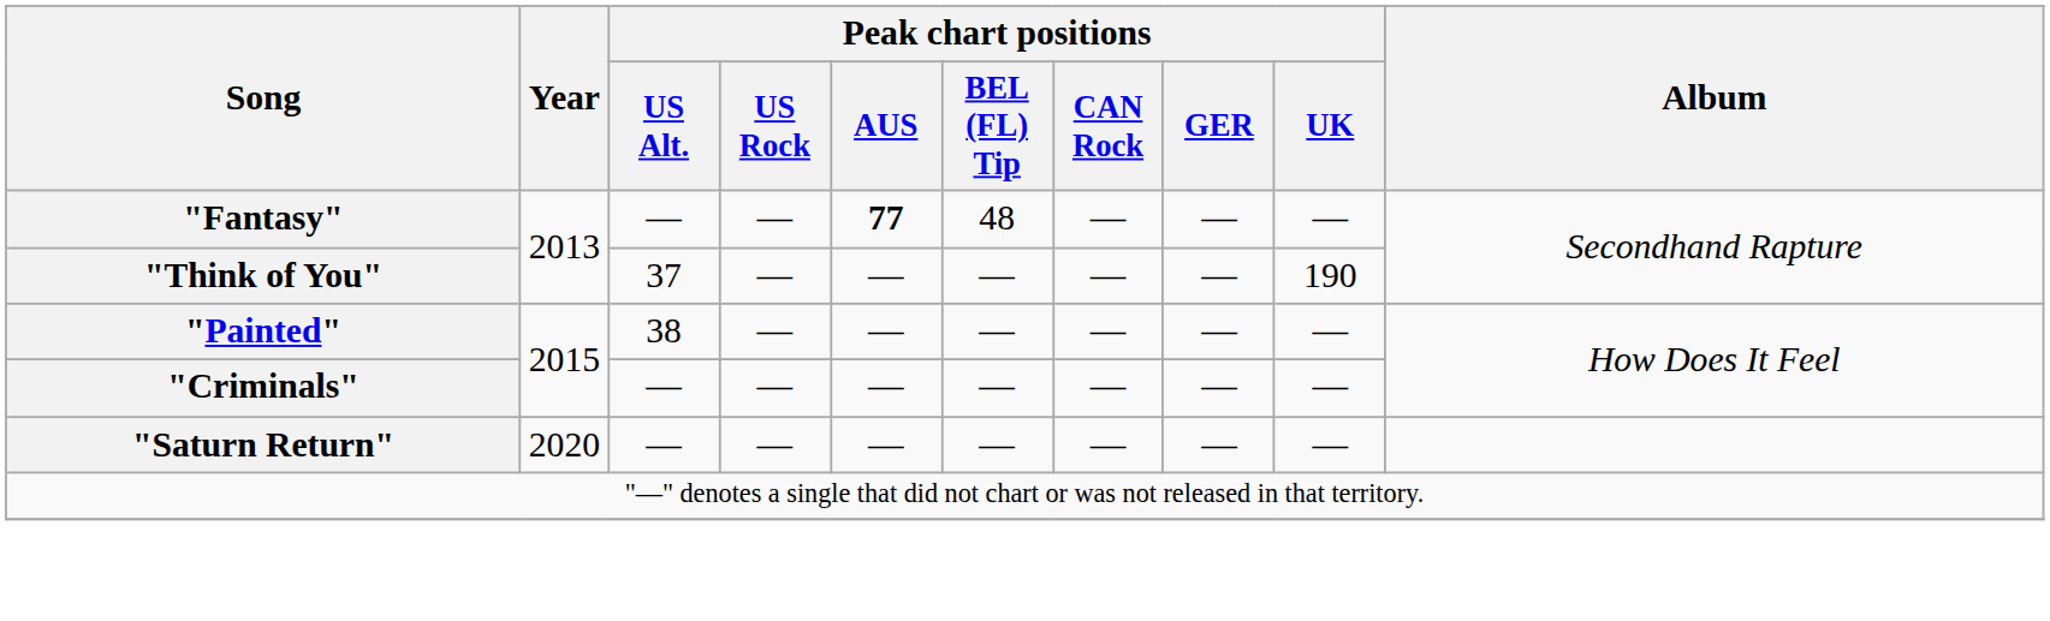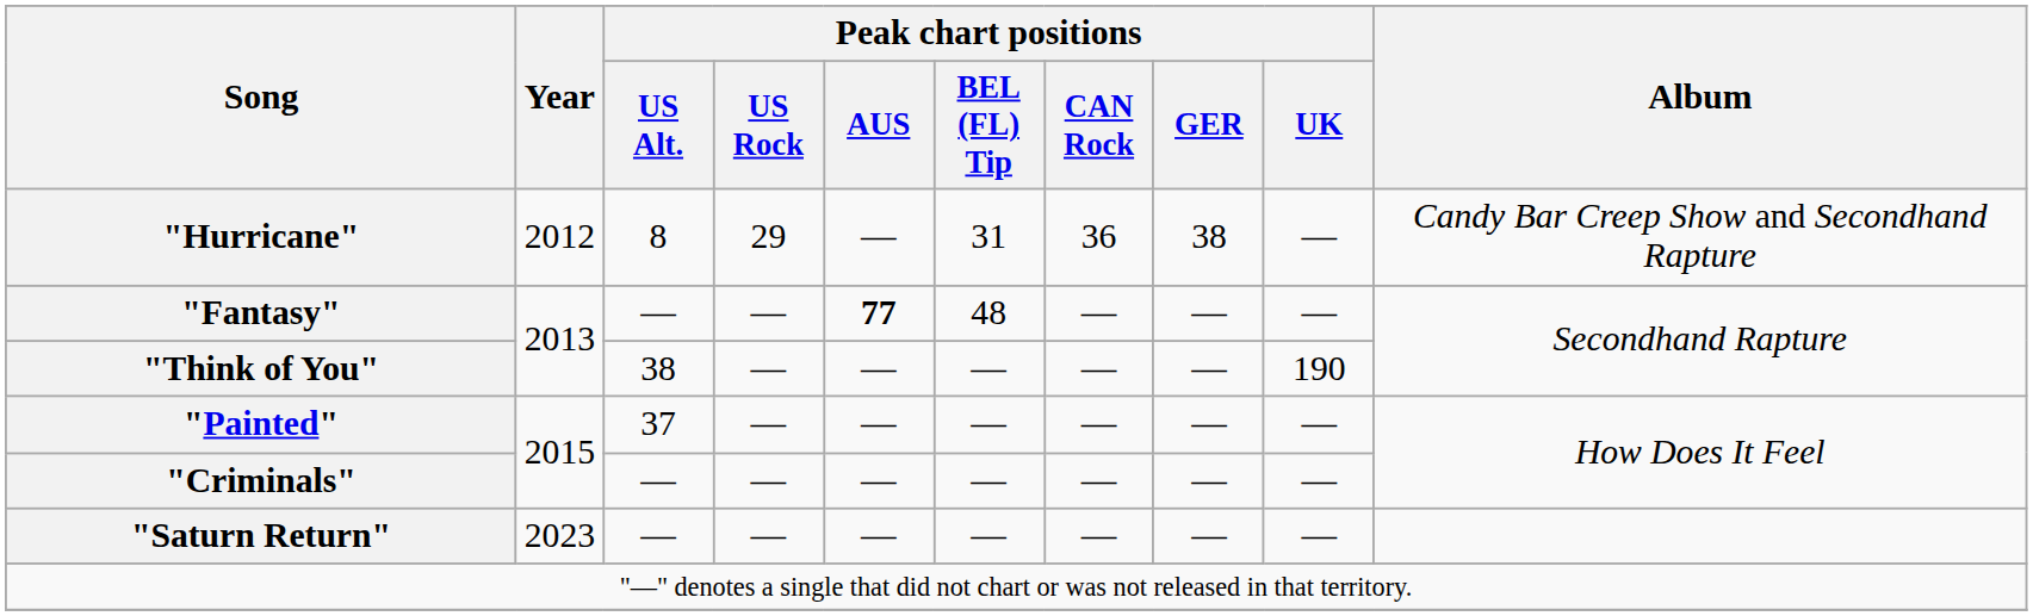+ row: "Hurricane" | 2012 | 8 | 29 | — | 31 | 36 | 38 | — | Candy Bar Creep Show and Secondhand Rapture
"Think of You" | Peak chart positions / US Alt.: 37 -> 38
"Painted" | Peak chart positions / US Alt.: 38 -> 37
"Saturn Return" | Year: 2020 -> 2023
